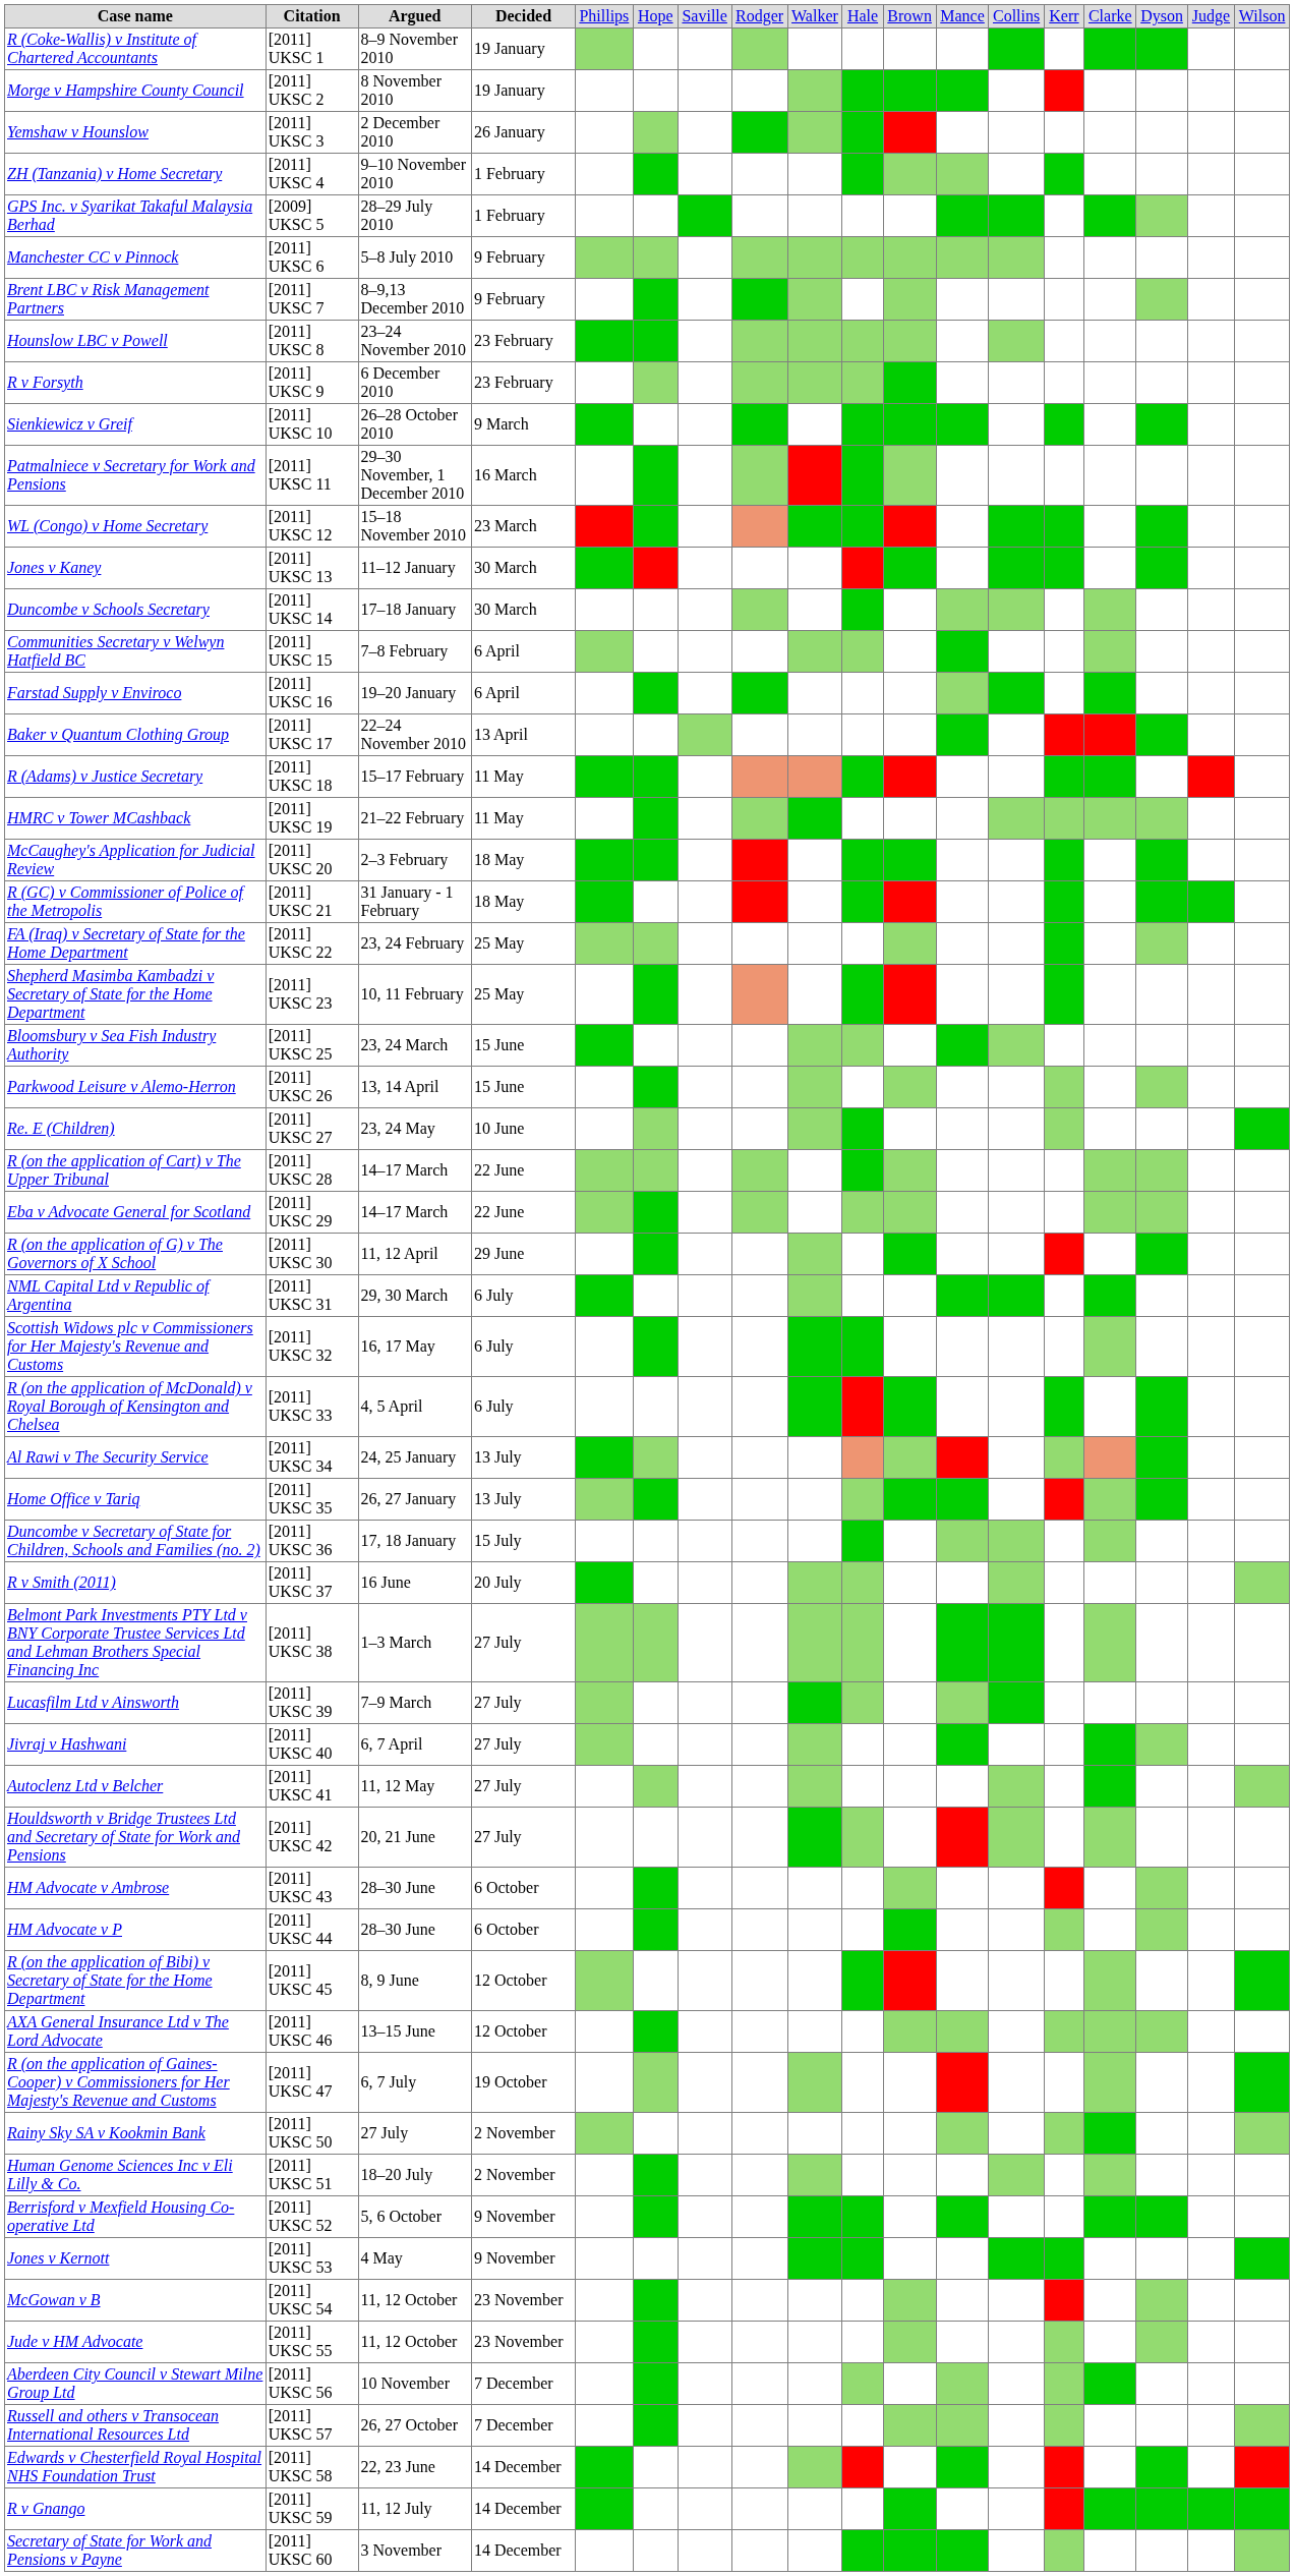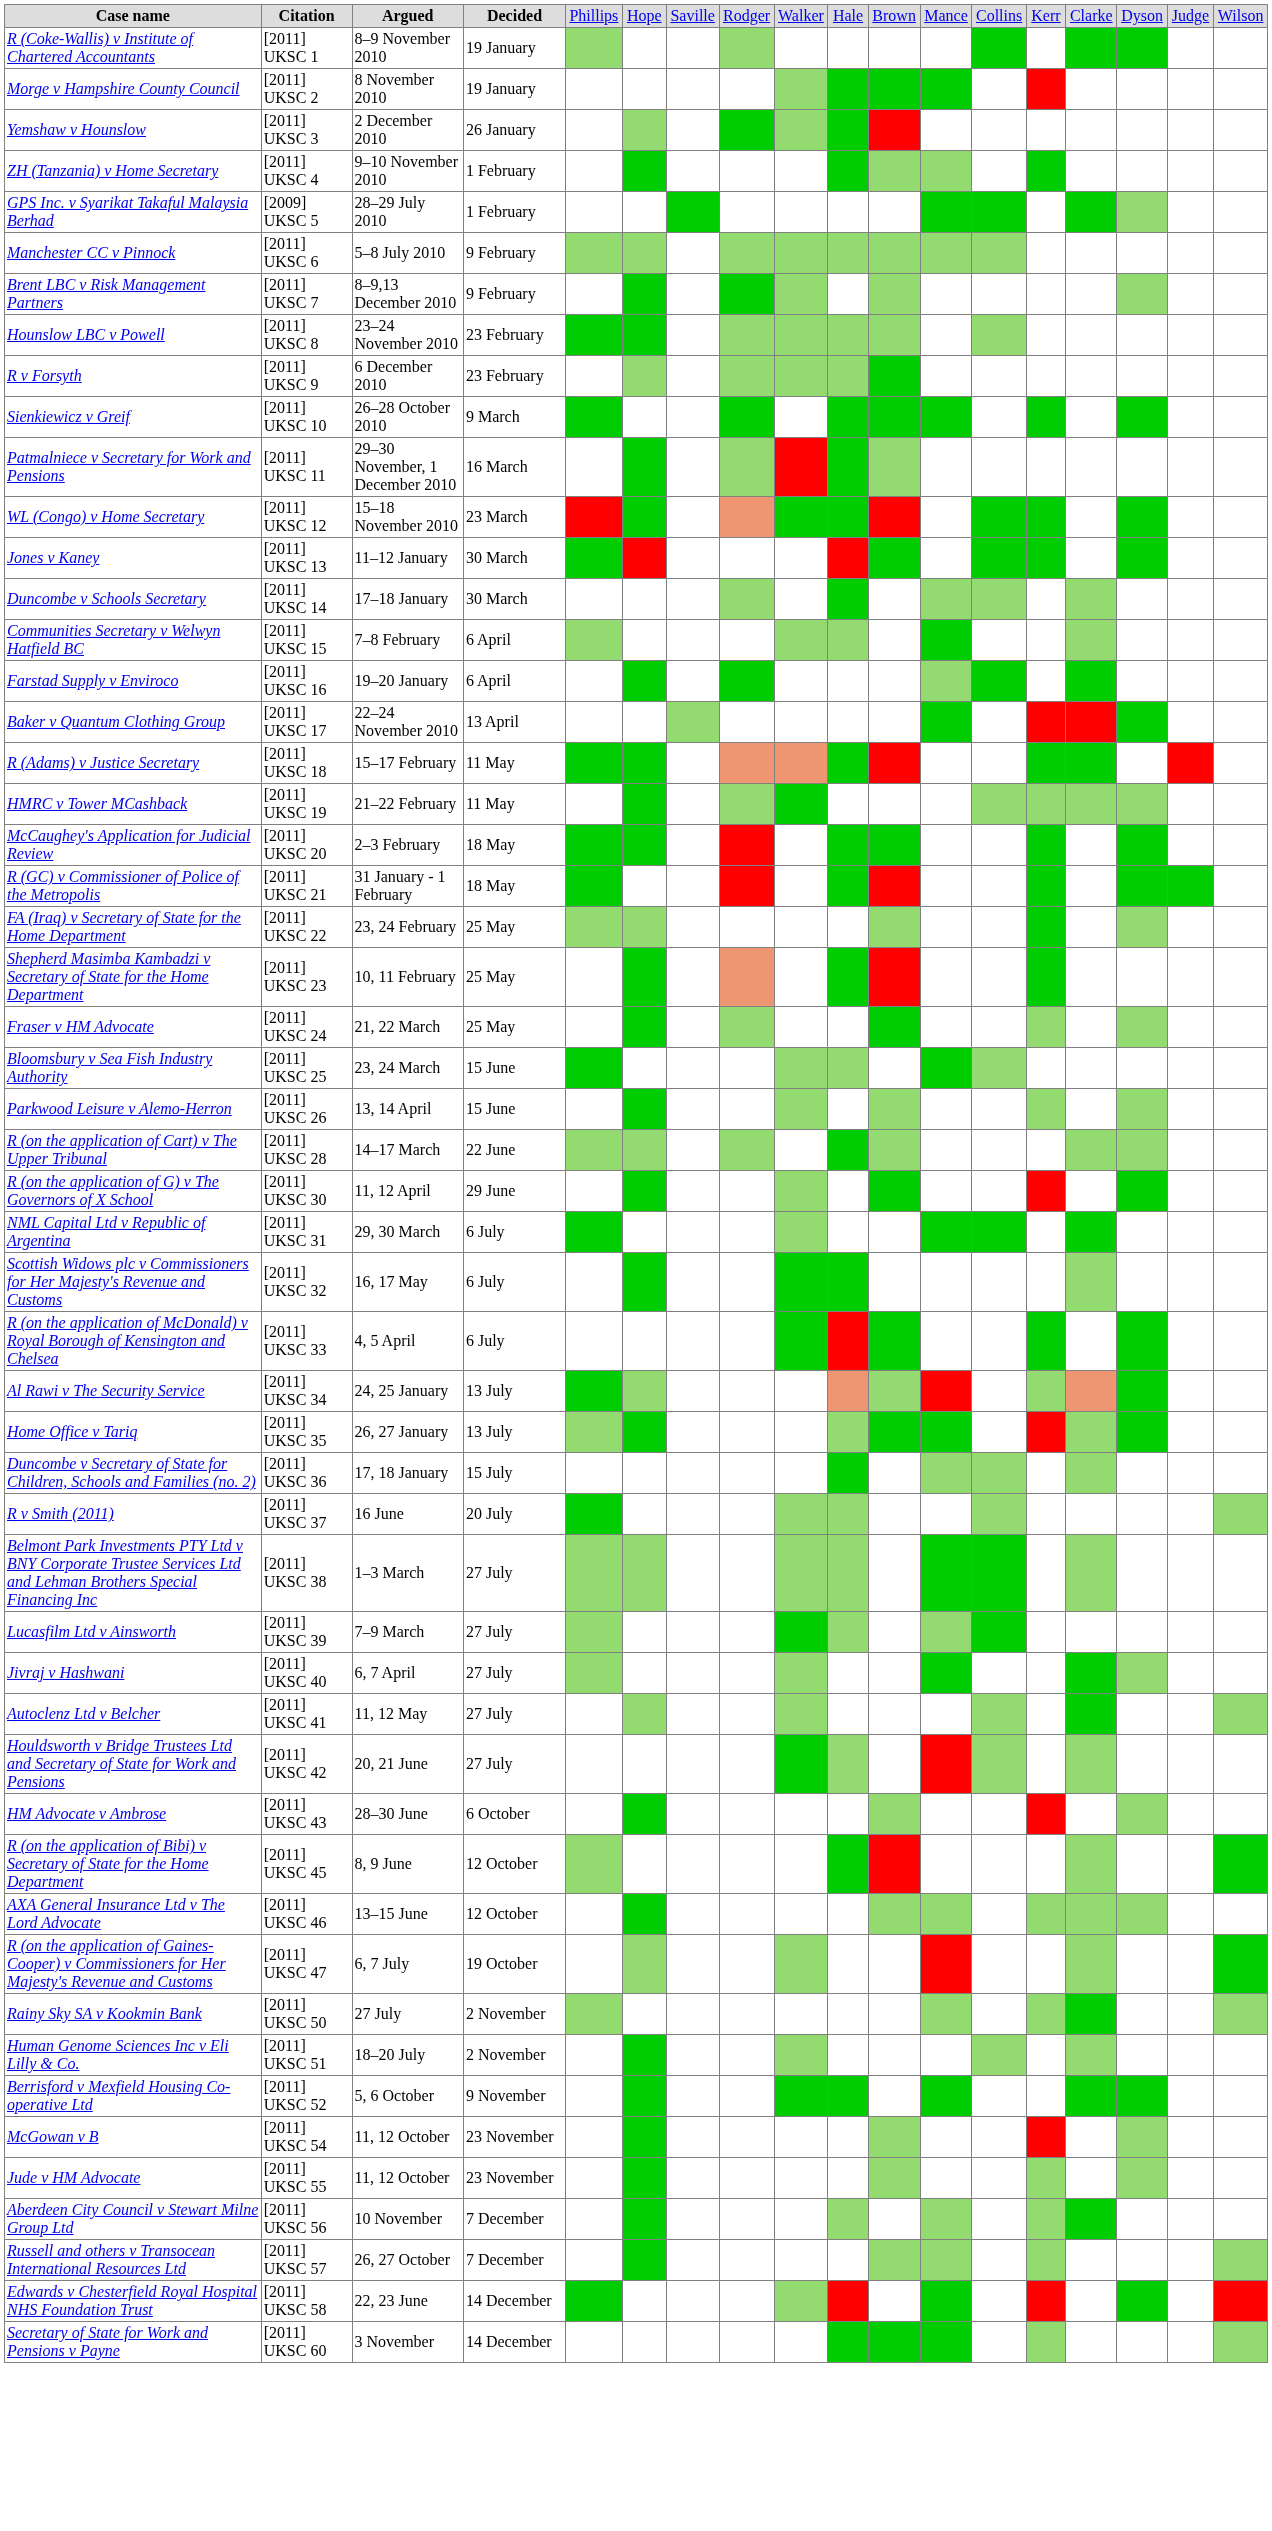+ row: Fraser v HM Advocate | [2011] UKSC 24 | 21, 22 March | 25 May
- row: Re. E (Children) | [2011] UKSC 27 | 23, 24 May | 10 June
- row: Eba v Advocate General for Scotland | [2011] UKSC 29 | 14–17 March | 22 June
- row: HM Advocate v P | [2011] UKSC 44 | 28–30 June | 6 October
- row: Jones v Kernott | [2011] UKSC 53 | 4 May | 9 November
- row: R v Gnango | [2011] UKSC 59 | 11, 12 July | 14 December
